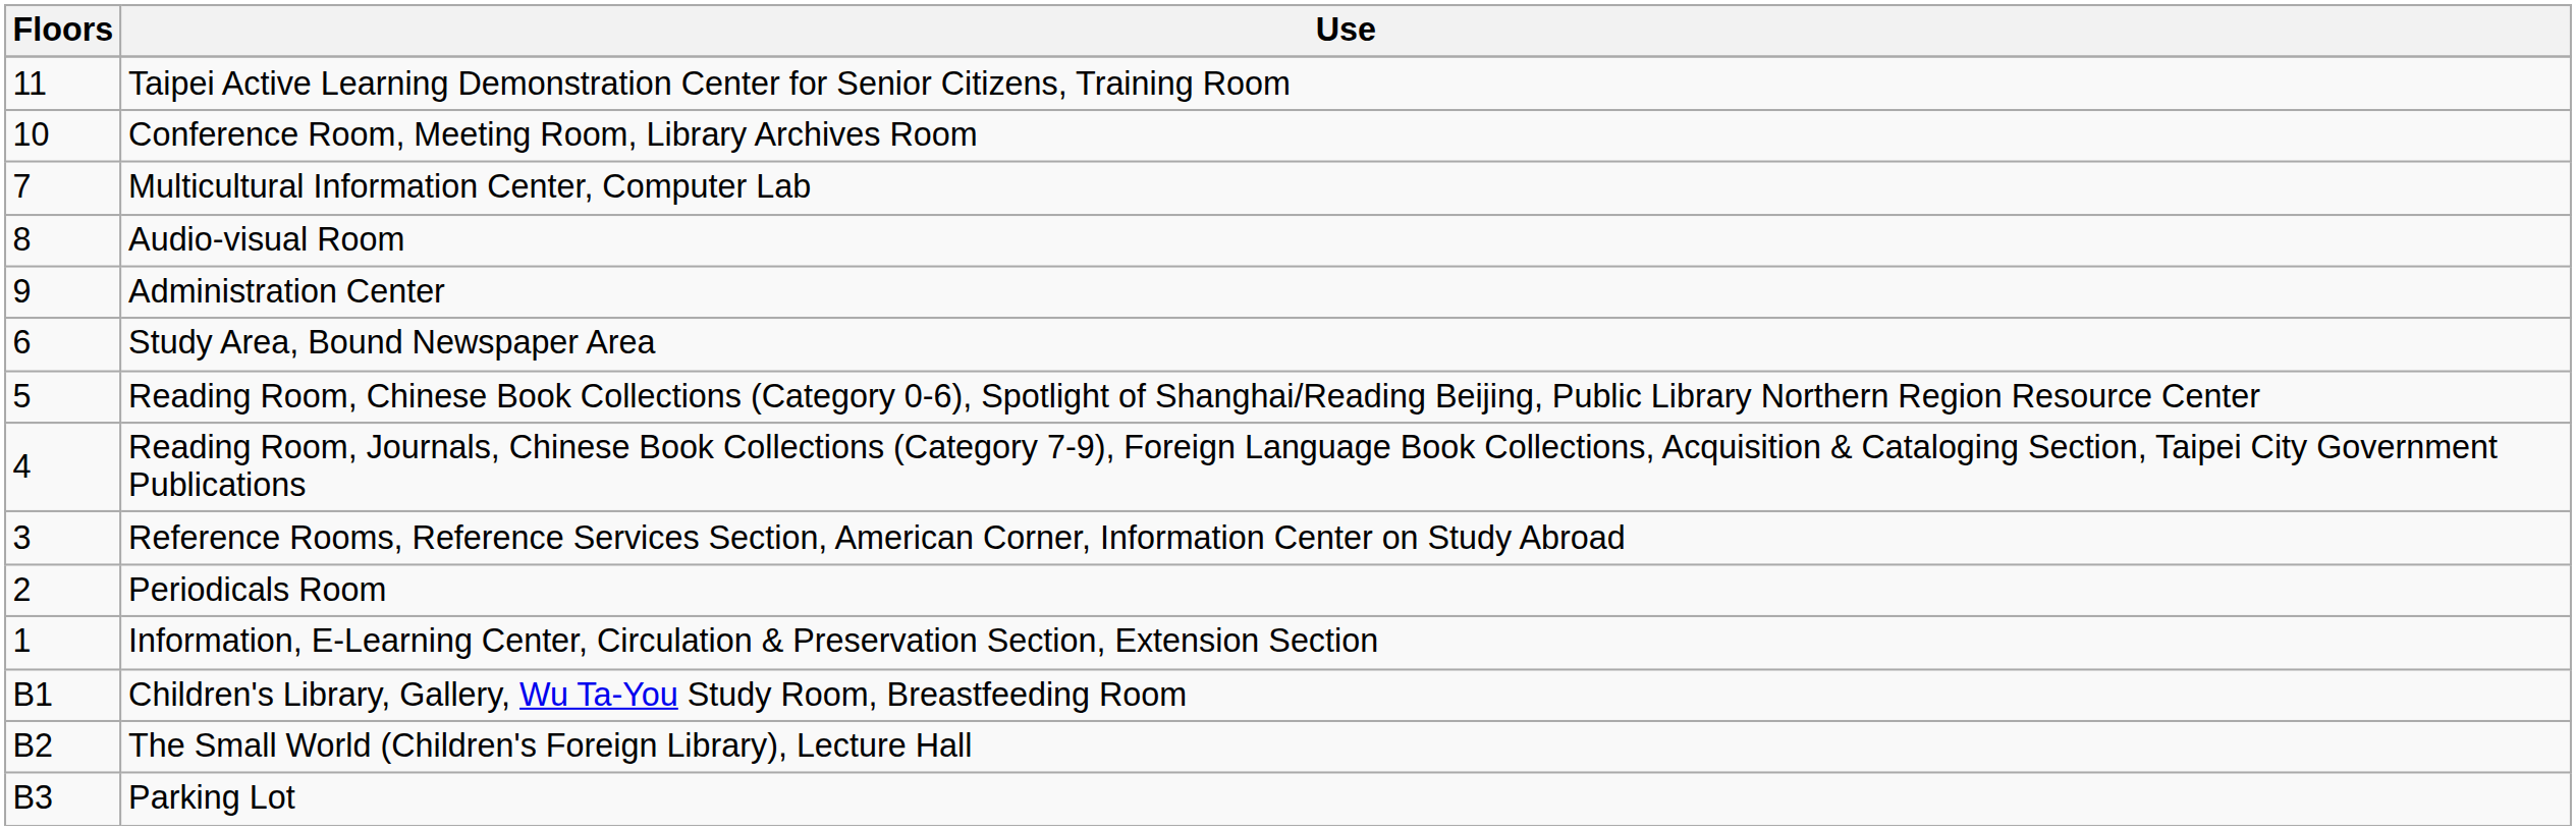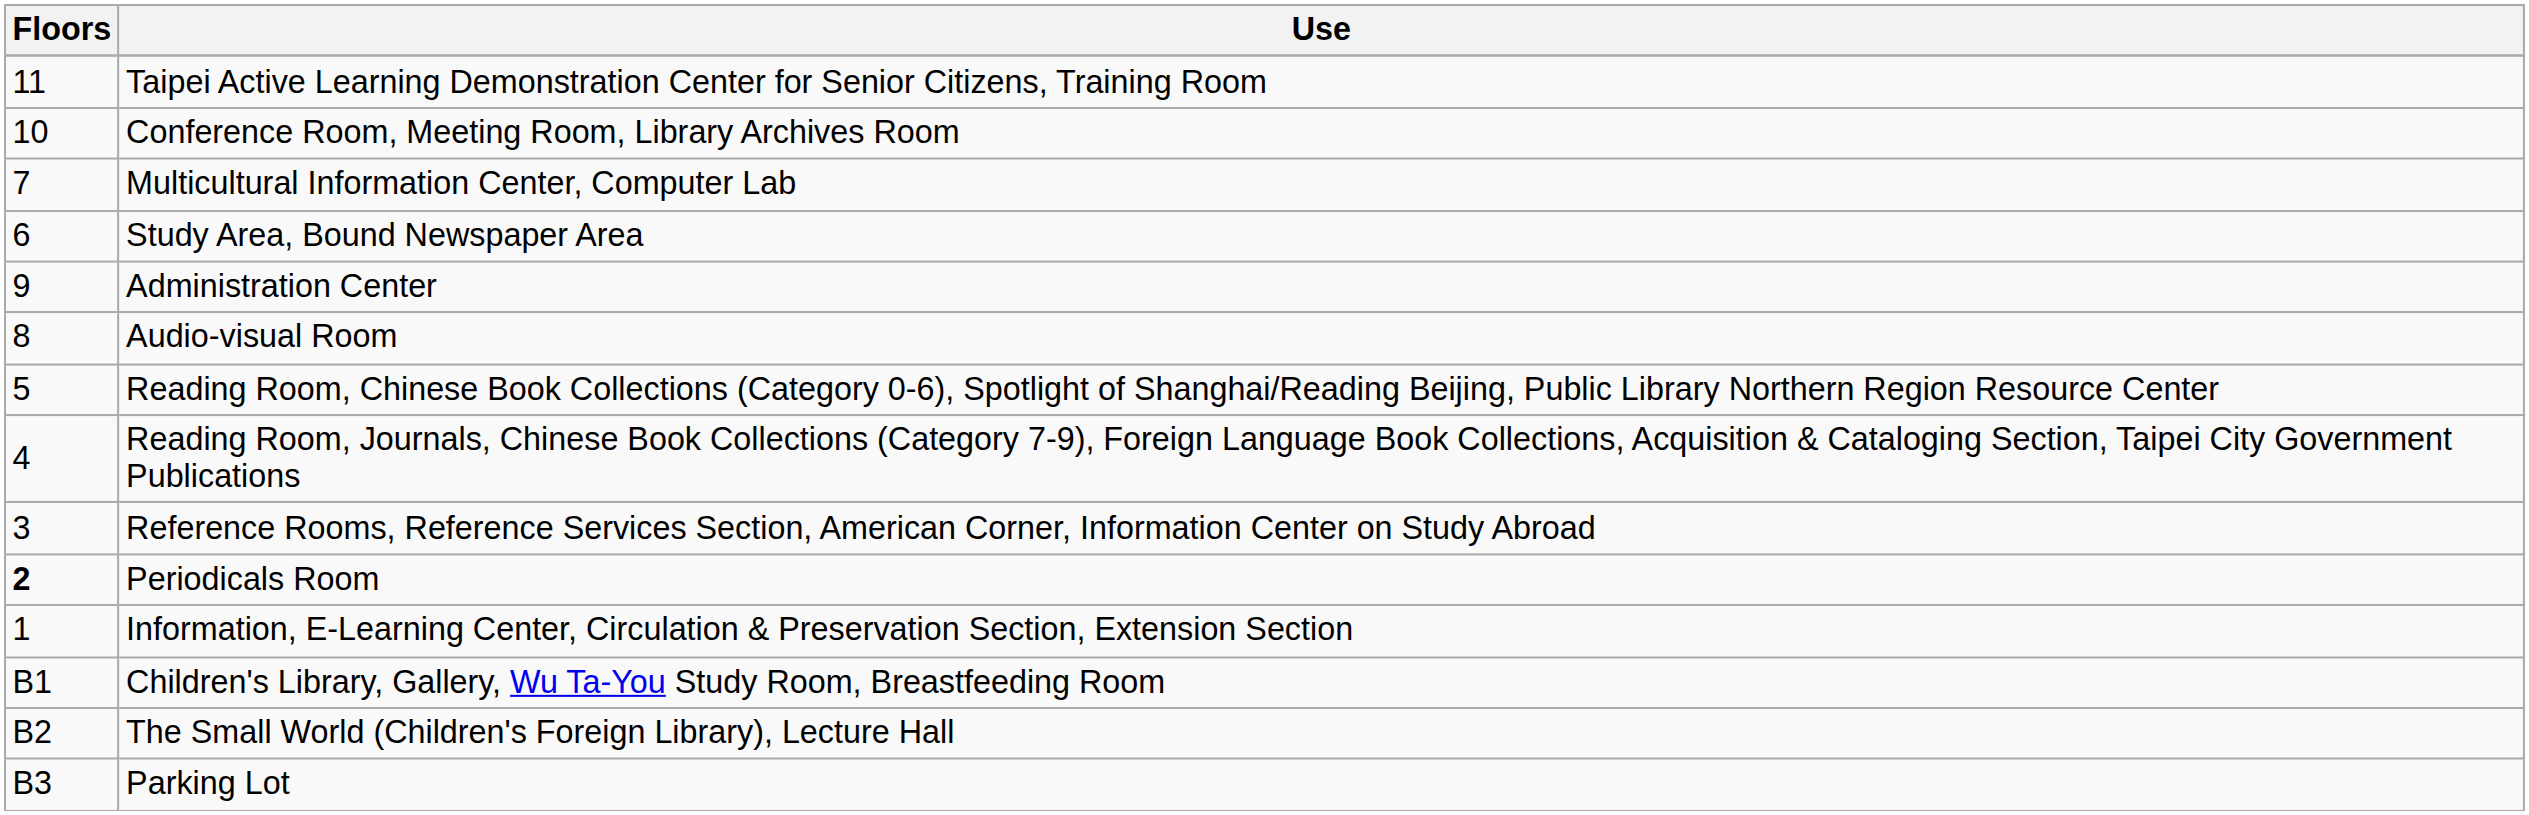rows swapped: Audio-visual Room <-> Study Area, Bound Newspaper Area
Periodicals Room | Floors: normal -> bold
